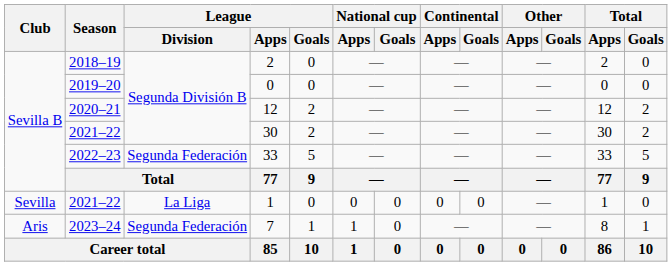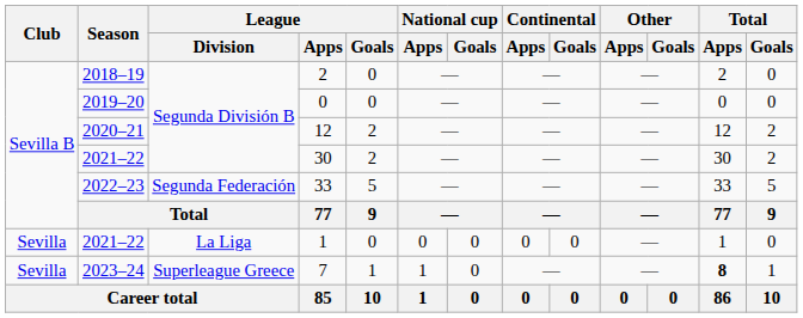7 | Club: Aris -> Sevilla
7 | League / Division: Segunda Federación -> Superleague Greece
7 | Total / Apps: normal -> bold
